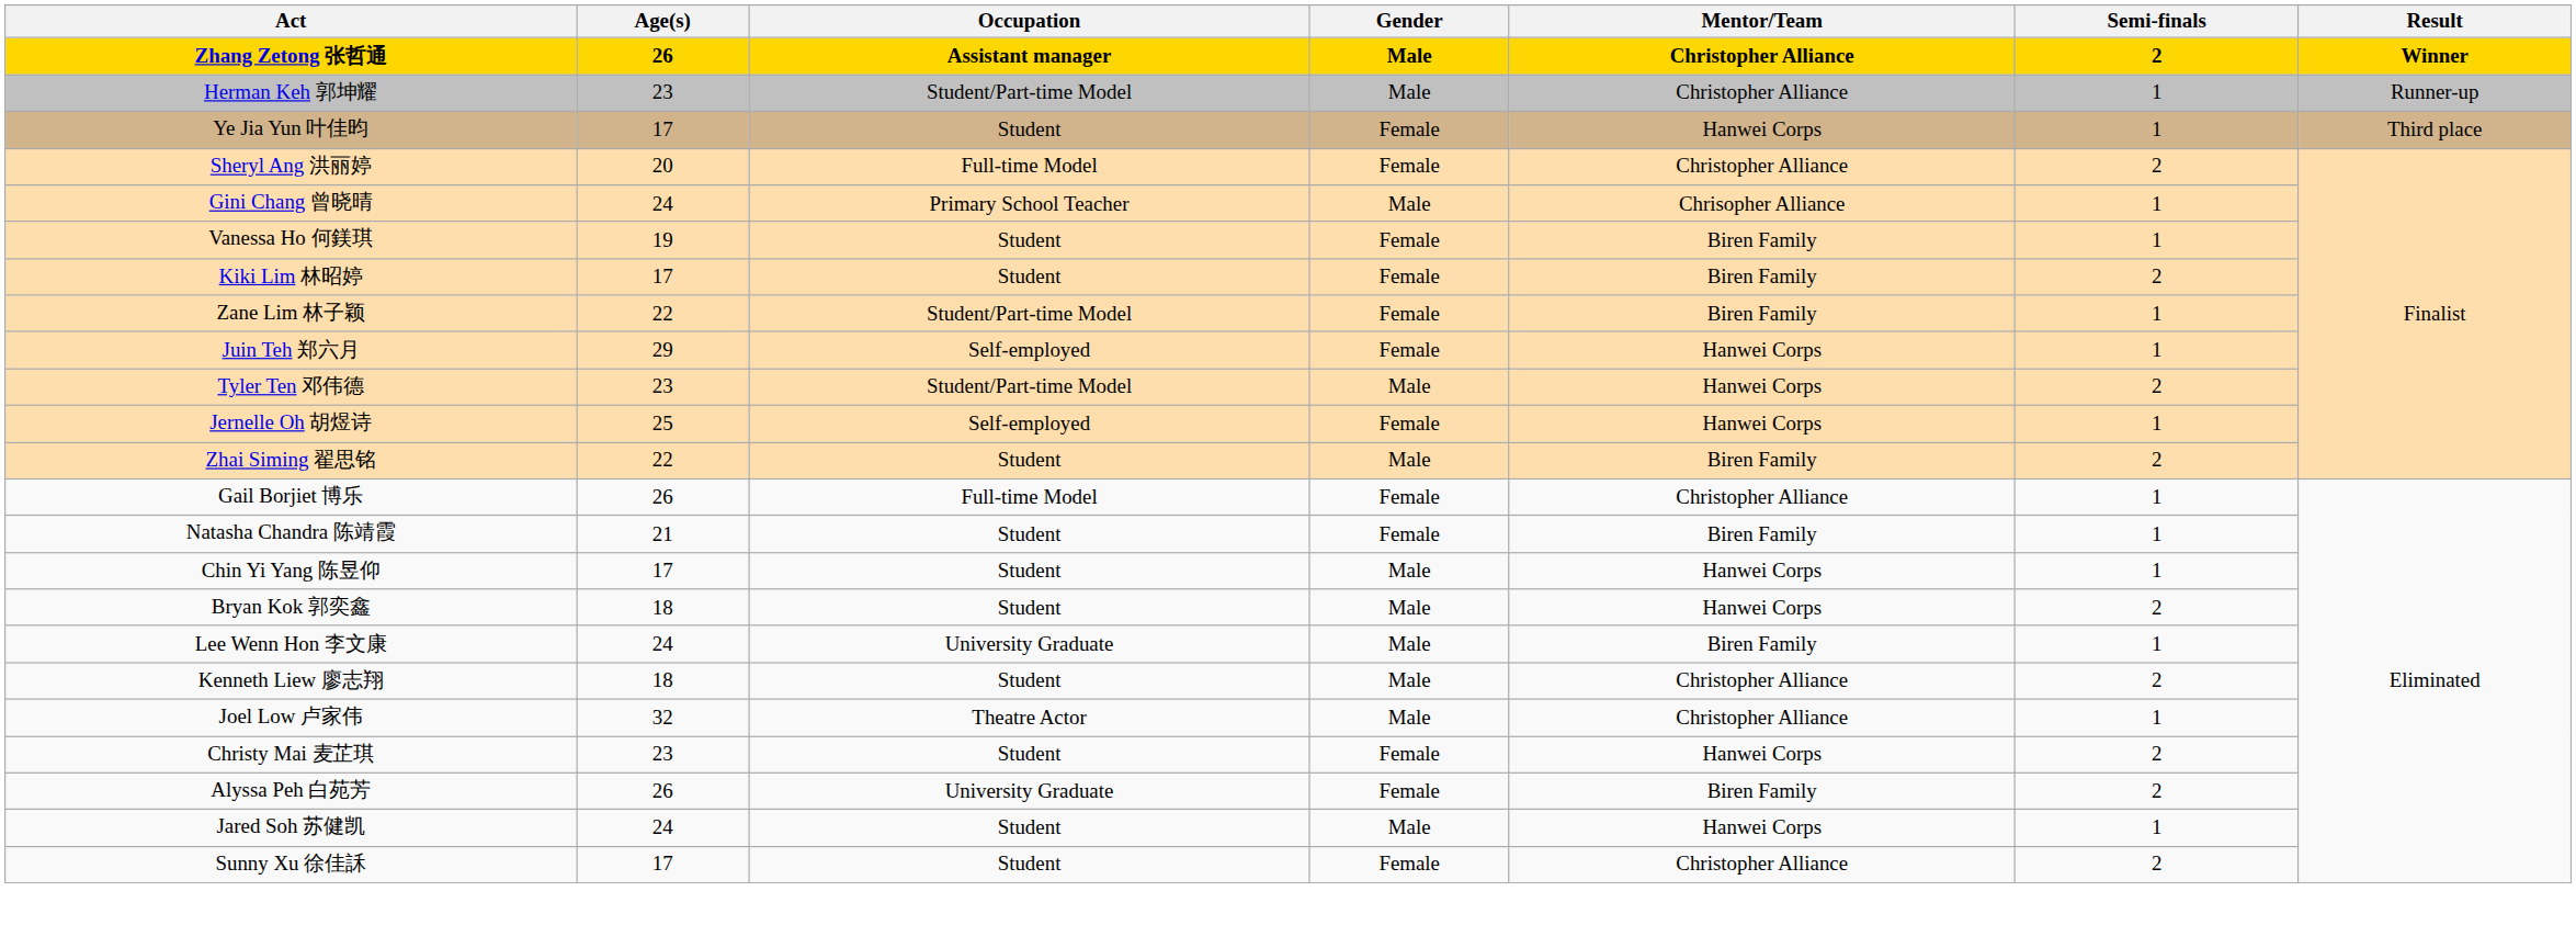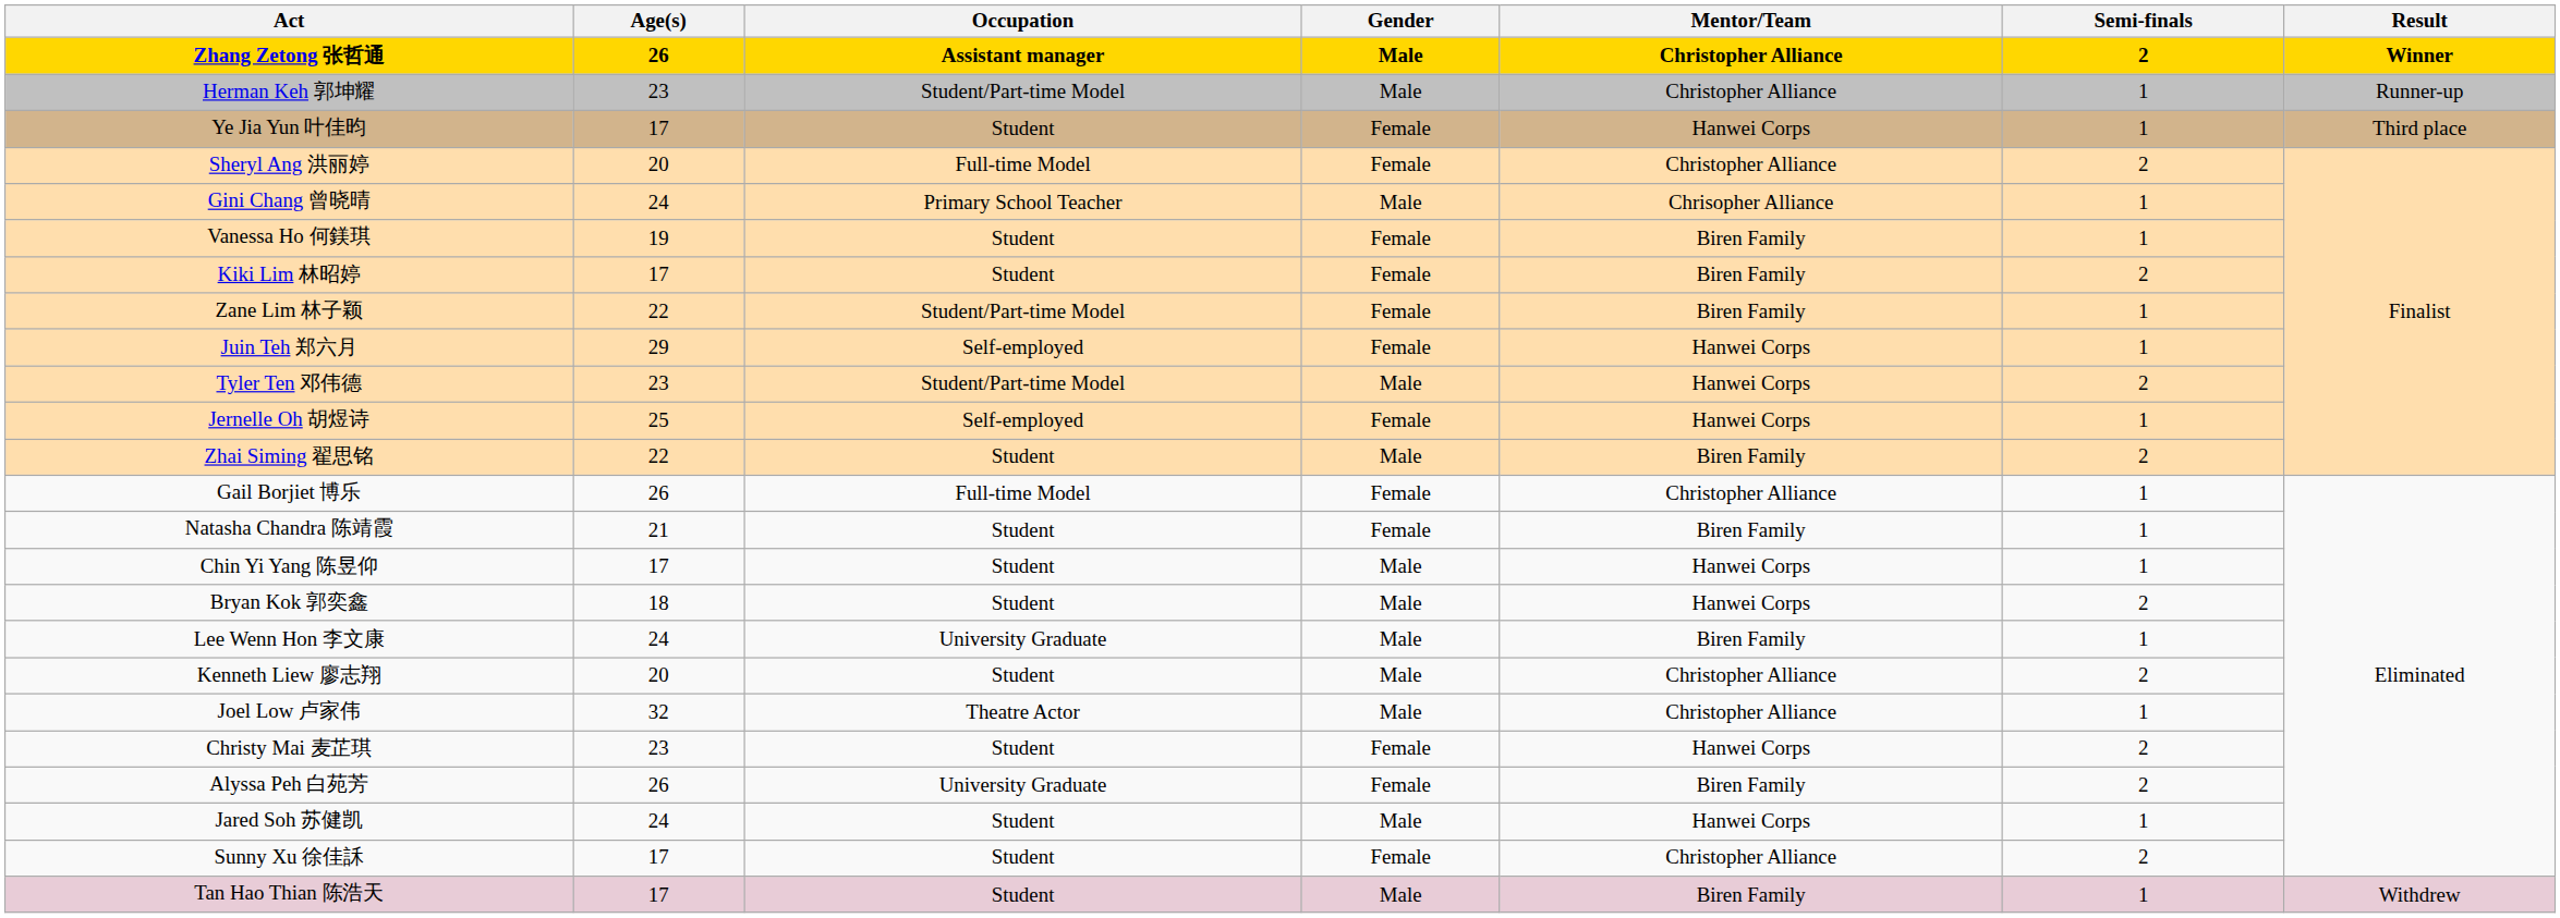Kenneth Liew 廖志翔 | Age(s): 18 -> 20
+ row: Tan Hao Thian 陈浩天 | 17 | Student | Male | Biren Family | 1 | Withdrew
